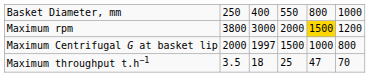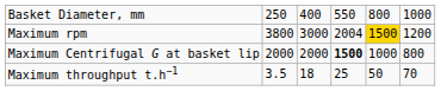Maximum rpm | column 4: 2000 -> 2004
Maximum Centrifugal G at basket lip | column 3: 1997 -> 2000
Maximum Centrifugal G at basket lip | column 4: normal -> bold
Maximum throughput t.h−1 | column 5: 47 -> 50
